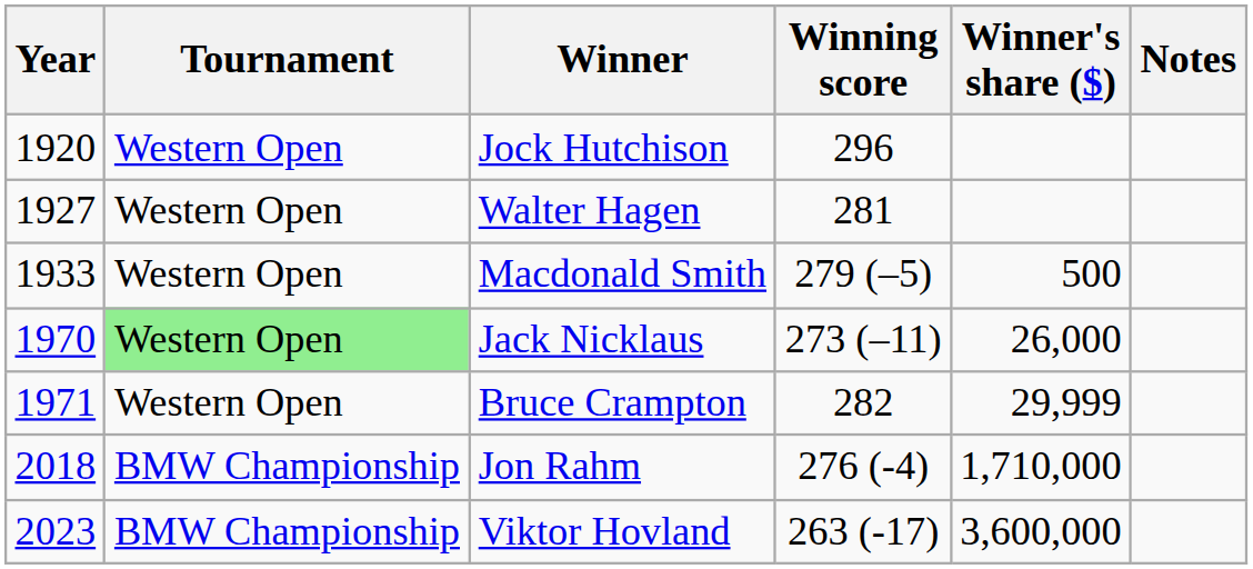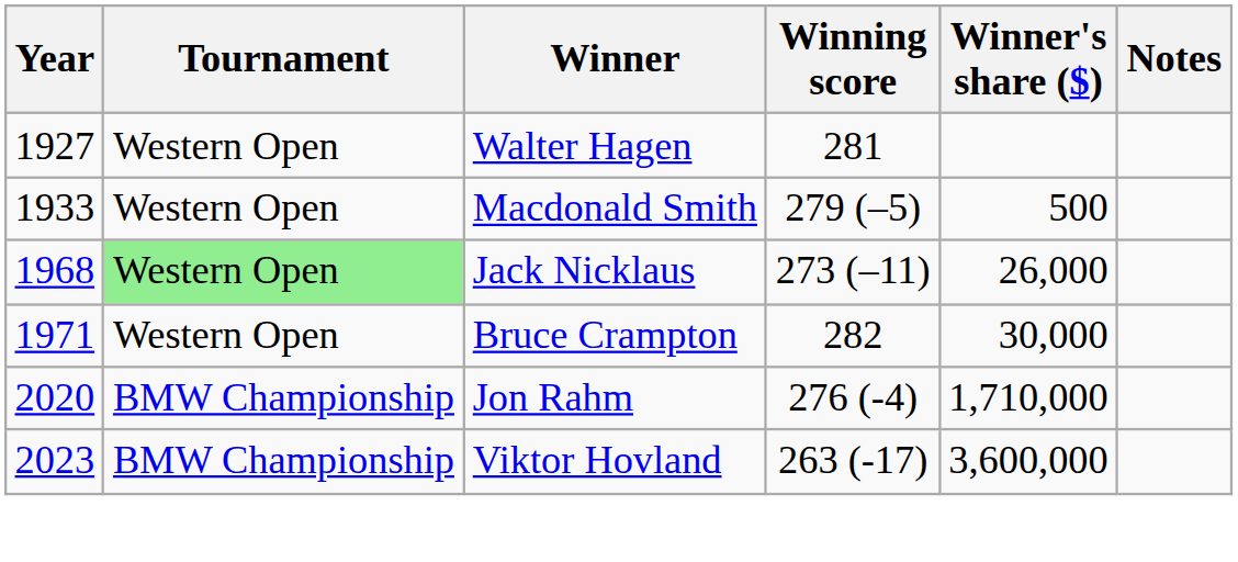- row: 1920 | Western Open | Jock Hutchison | 296
Jack Nicklaus | Year: 1970 -> 1968
Bruce Crampton | Winner's share ($): 29,999 -> 30,000
Jon Rahm | Year: 2018 -> 2020
